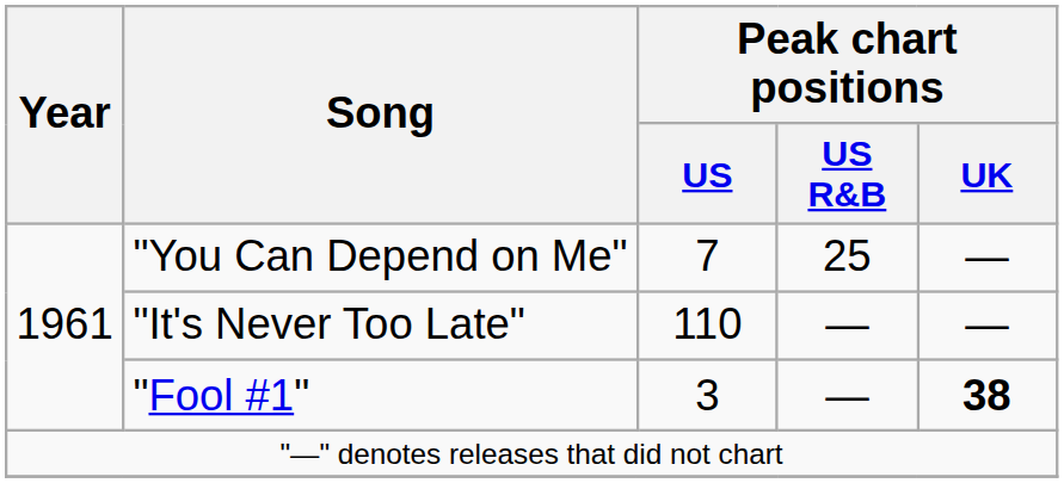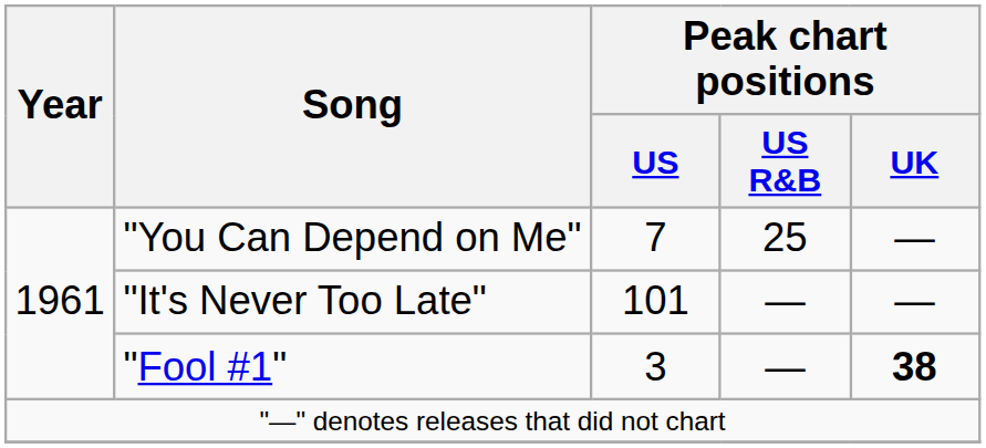"It's Never Too Late" | Peak chart positions / US: 110 -> 101
